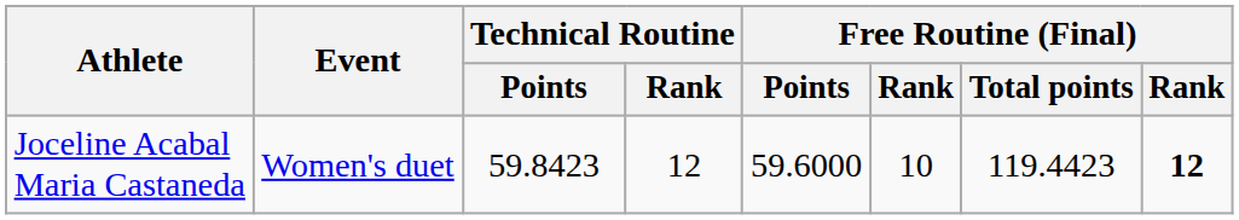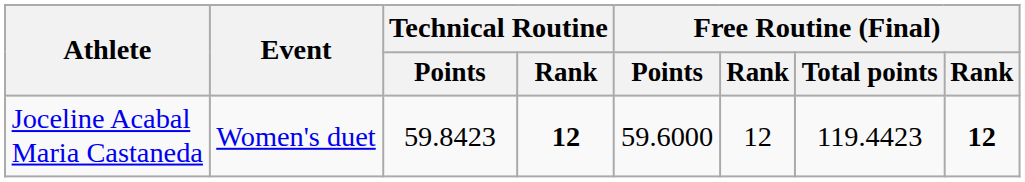Joceline Acabal Maria Castaneda | Technical Routine / Rank: normal -> bold
Joceline Acabal Maria Castaneda | column 6: 10 -> 12
